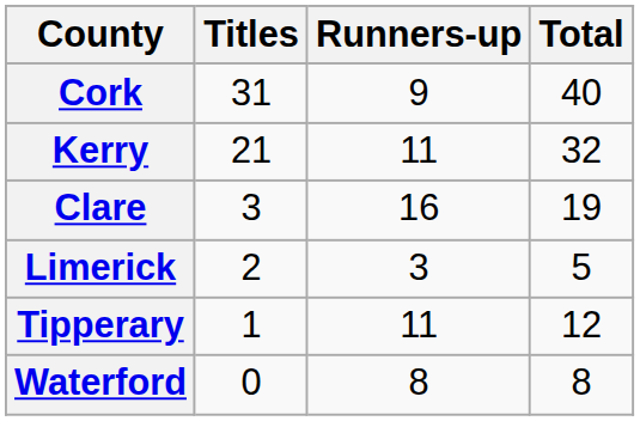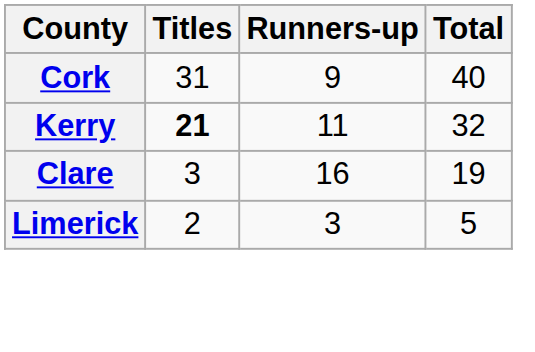Kerry | Titles: normal -> bold
- row: Tipperary | 1 | 11 | 12
- row: Waterford | 0 | 8 | 8
